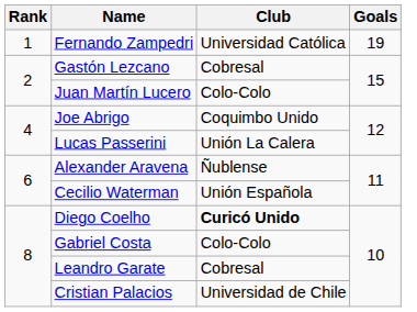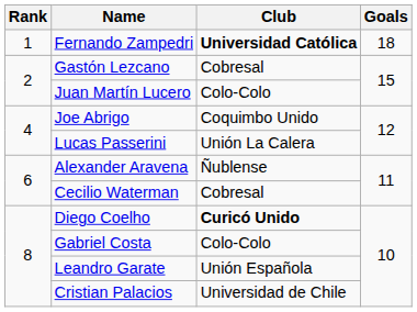Fernando Zampedri | Club: normal -> bold
Fernando Zampedri | Goals: 19 -> 18
Cecilio Waterman | Club: Unión Española -> Cobresal
Leandro Garate | Club: Cobresal -> Unión Española
